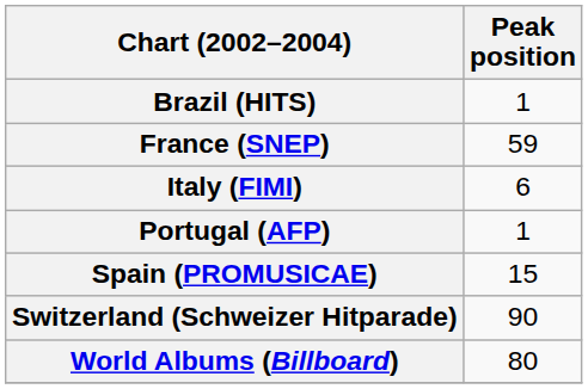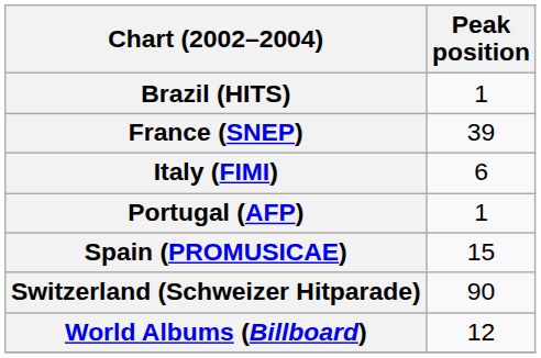France (SNEP) | Peak position: 59 -> 39
World Albums (Billboard) | Peak position: 80 -> 12
